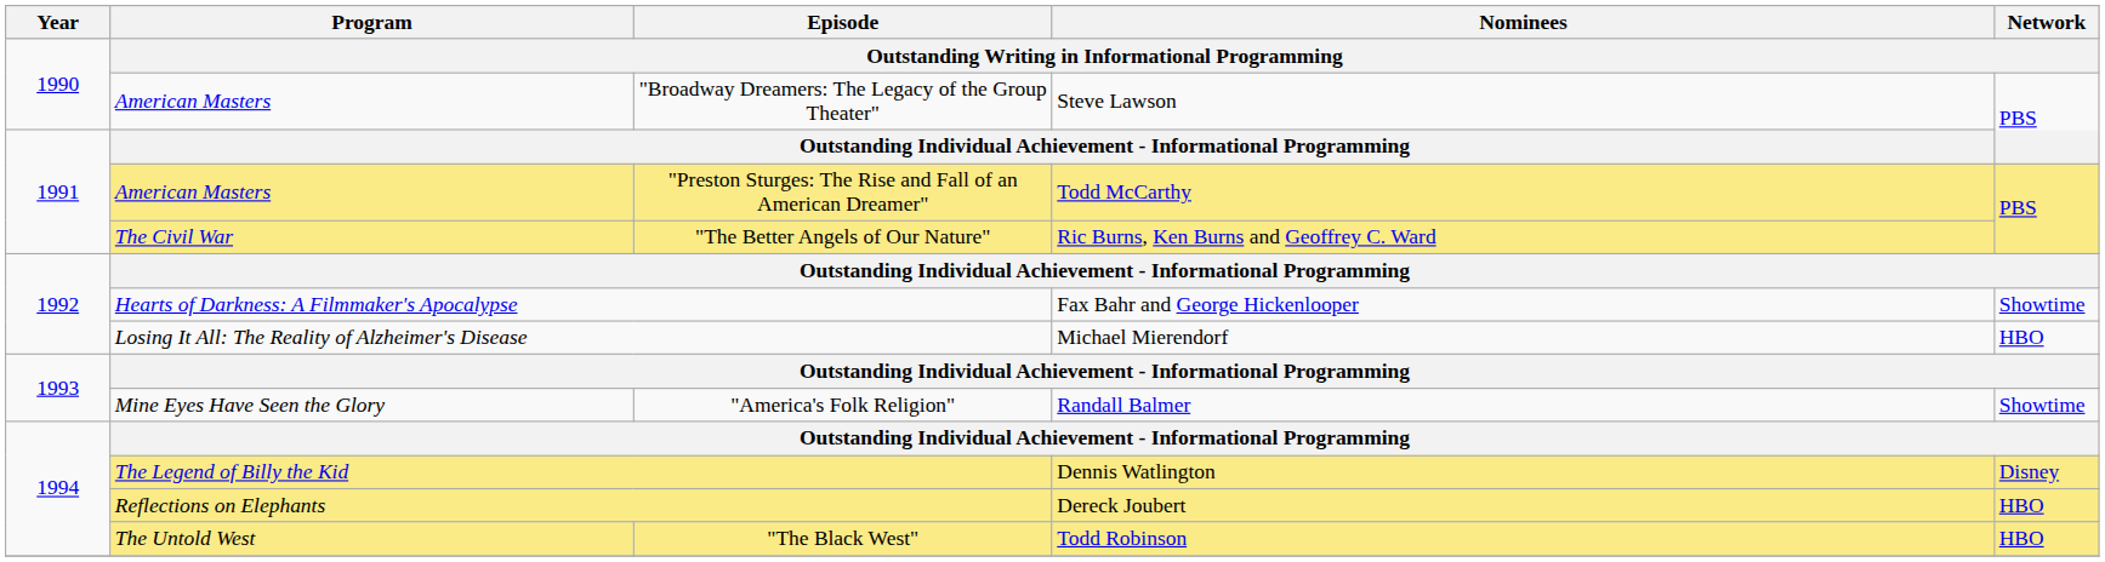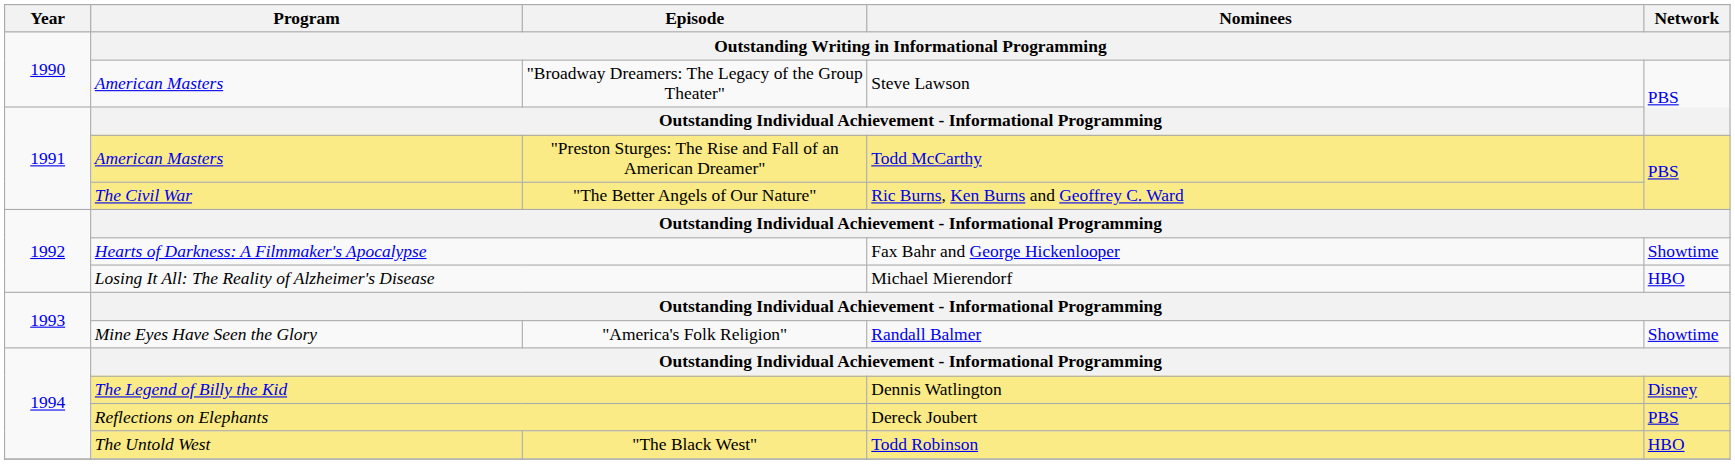Reflections on Elephants | Network: HBO -> PBS
